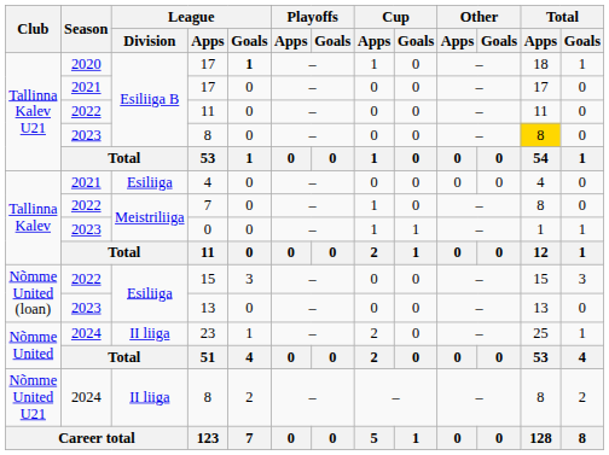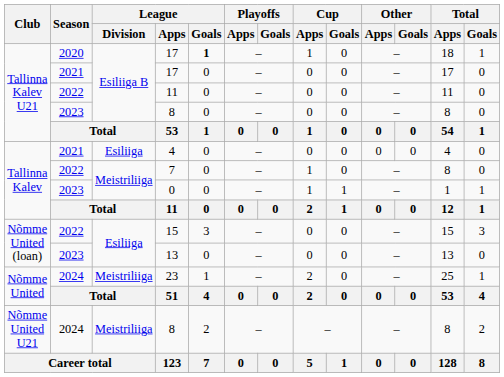2023 / 8 | Total / Apps: gold background -> no background
23 | League / Division: II liiga -> Meistriliiga
2024 / 8 | League / Division: II liiga -> Meistriliiga
